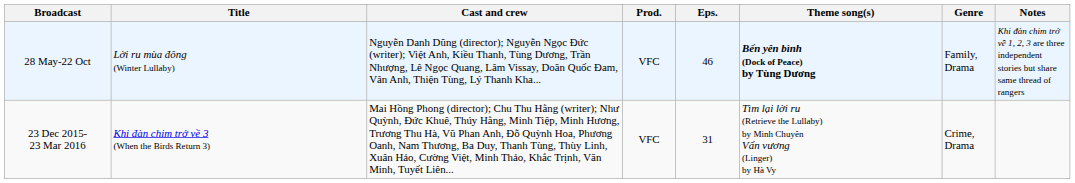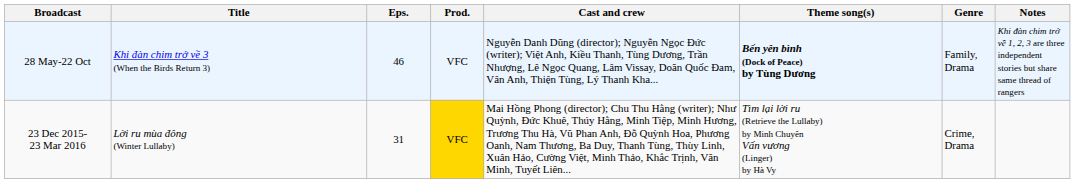columns swapped: Eps. <-> Cast and crew
28 May-22 Oct | Title: Lời ru mùa đông (Winter Lullaby) -> Khi đàn chim trở về 3 (When the Birds Return 3)
23 Dec 2015- 23 Mar 2016 | Title: Khi đàn chim trở về 3 (When the Birds Return 3) -> Lời ru mùa đông (Winter Lullaby)
23 Dec 2015- 23 Mar 2016 | Prod.: no background -> gold background
